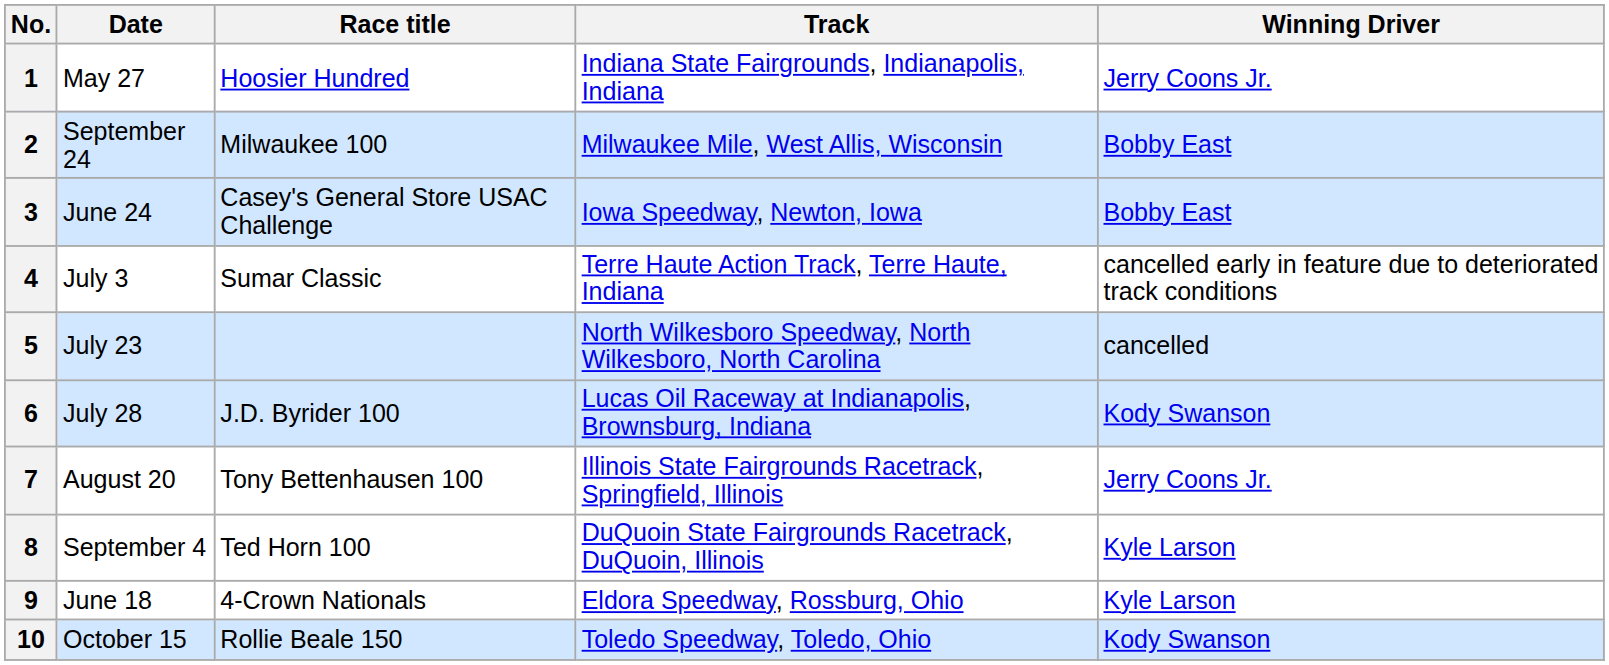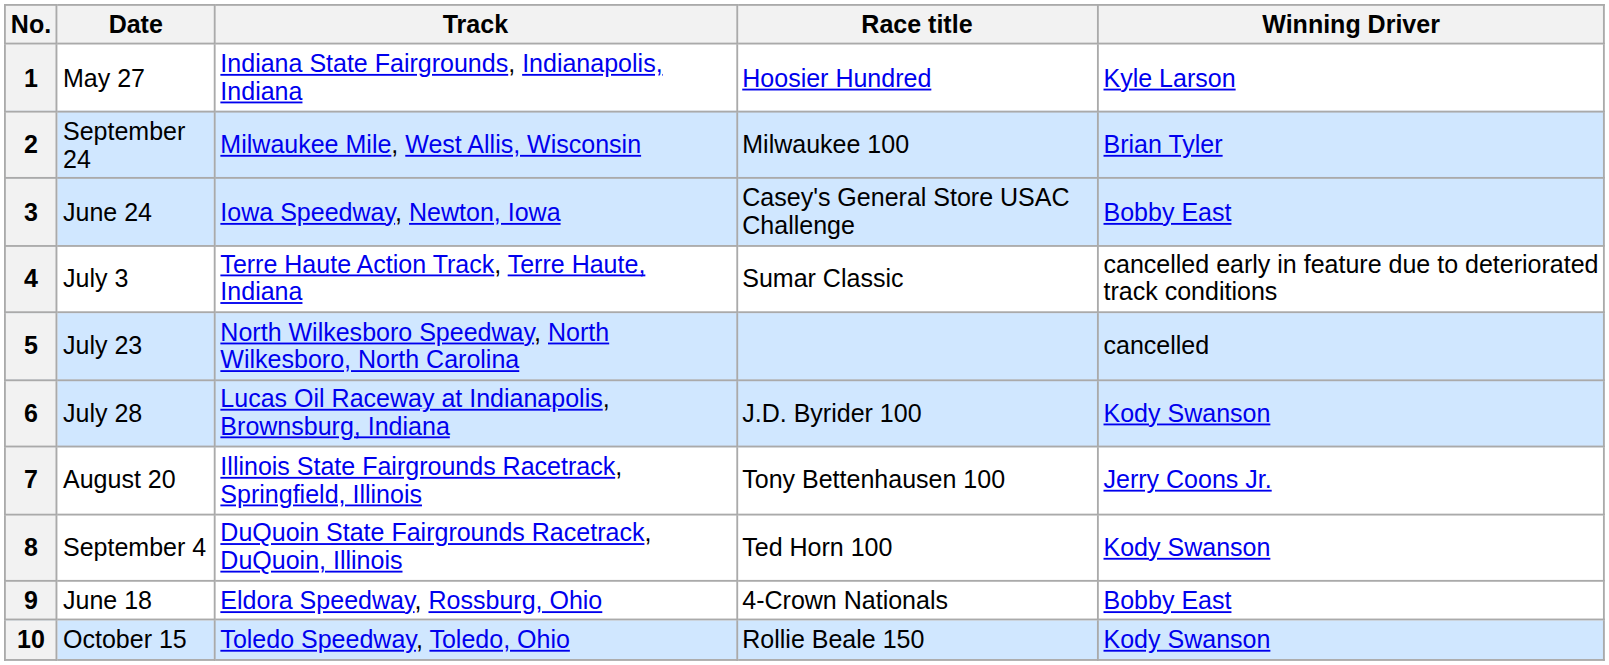columns swapped: Race title <-> Track
1 | Winning Driver: Jerry Coons Jr. -> Kyle Larson
2 | Winning Driver: Bobby East -> Brian Tyler
8 | Winning Driver: Kyle Larson -> Kody Swanson
9 | Winning Driver: Kyle Larson -> Bobby East
